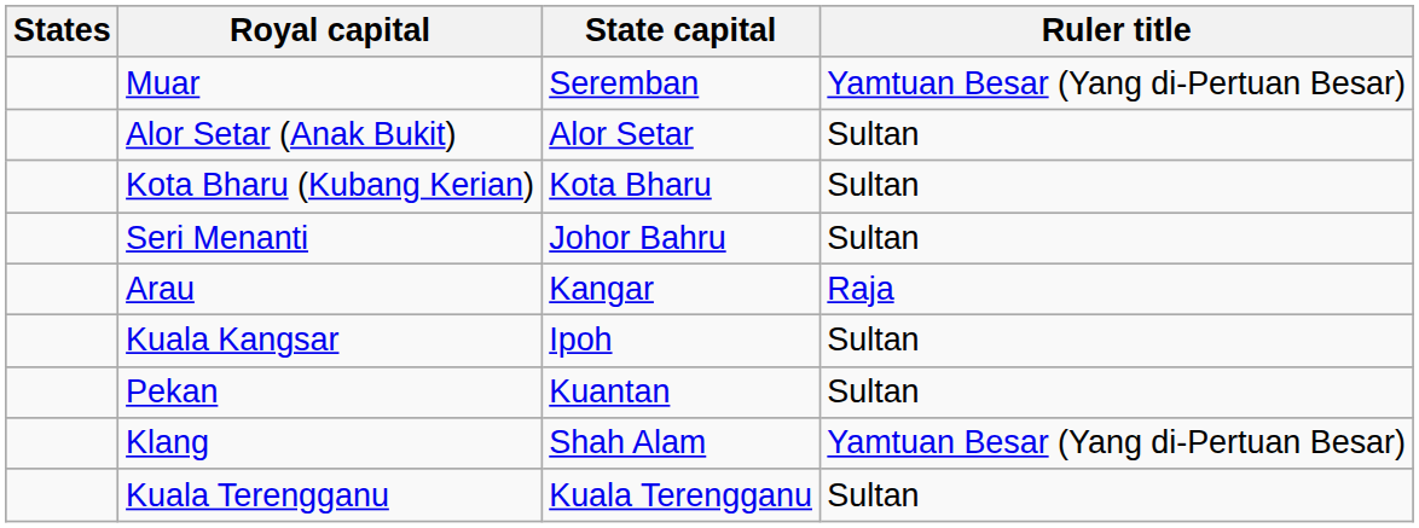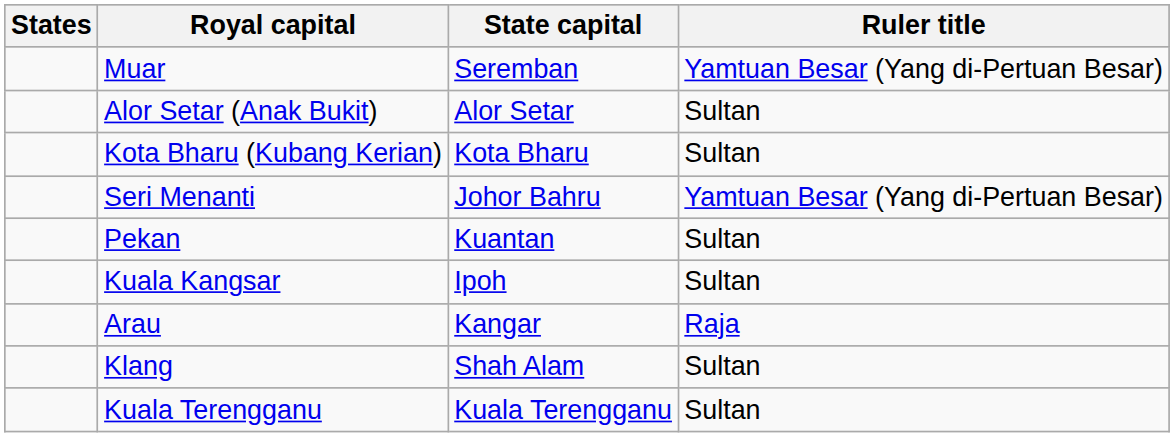Seri Menanti | Ruler title: Sultan -> Yamtuan Besar (Yang di-Pertuan Besar)
rows swapped: Pekan <-> Arau
Klang | Ruler title: Yamtuan Besar (Yang di-Pertuan Besar) -> Sultan
